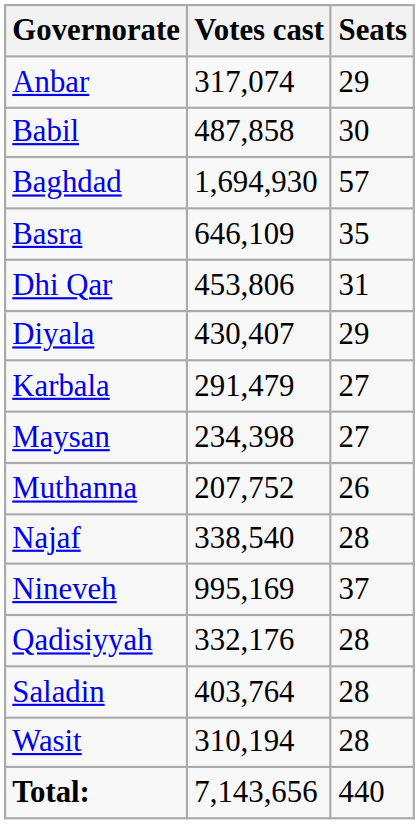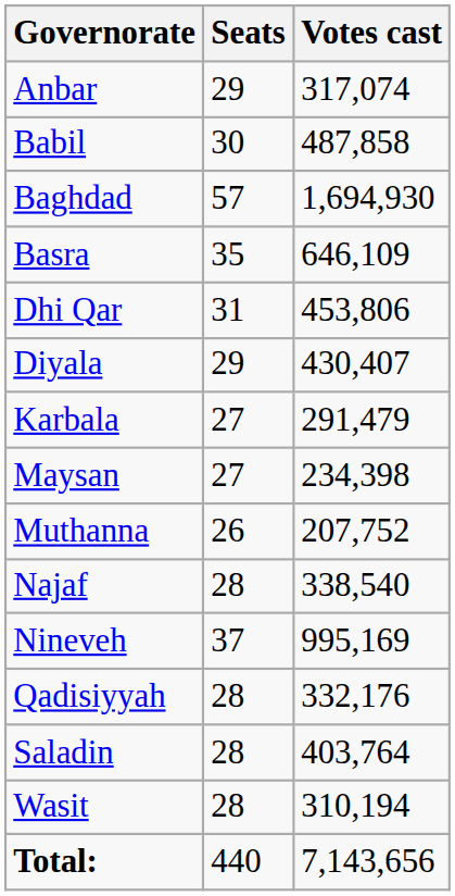columns swapped: Votes cast <-> Seats
